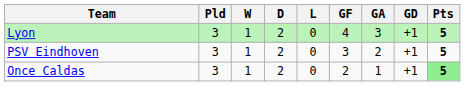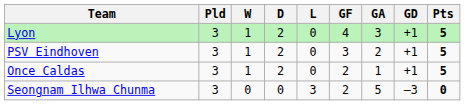Once Caldas | Pts: lightgreen background -> no background
+ row: Seongnam Ilhwa Chunma | 3 | 0 | 0 | 3 | 2 | 5 | –3 | 0
